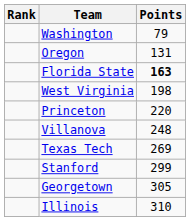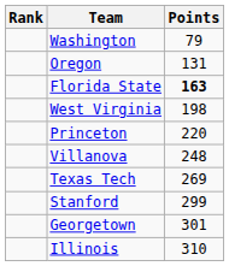Georgetown | Points: 305 -> 301
